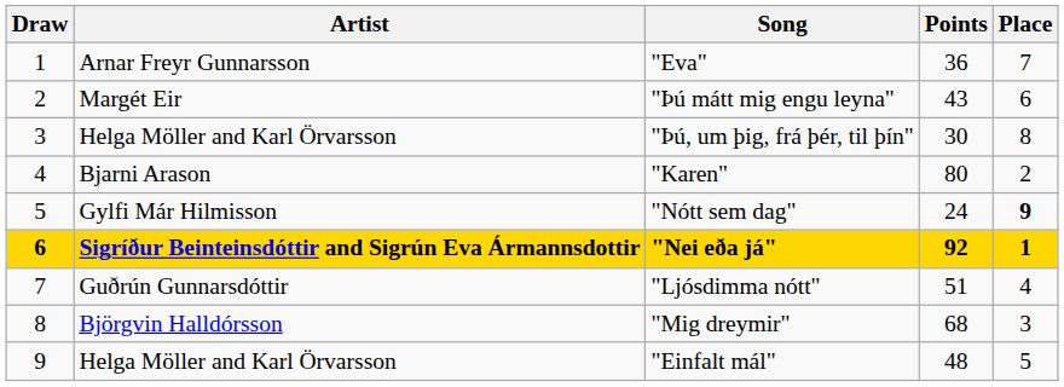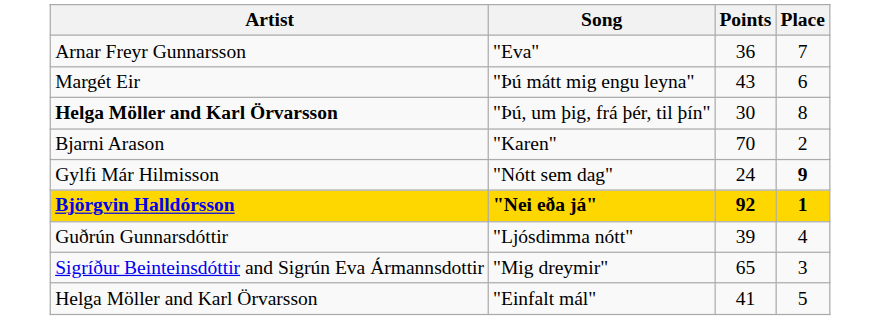- column: Draw | 1 | 2 | 3 | 4 | 5 | 6 | 7 | 8 | 9
"Þú, um þig, frá þér, til þín" | Artist: normal -> bold
"Karen" | Points: 80 -> 70
"Nei eða já" | Artist: Sigríður Beinteinsdóttir and Sigrún Eva Ármannsdottir -> Björgvin Halldórsson
"Ljósdimma nótt" | Points: 51 -> 39
"Mig dreymir" | Artist: Björgvin Halldórsson -> Sigríður Beinteinsdóttir and Sigrún Eva Ármannsdottir
"Mig dreymir" | Points: 68 -> 65
"Einfalt mál" | Points: 48 -> 41
